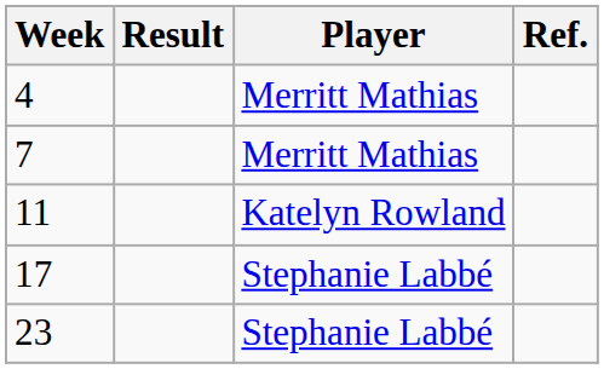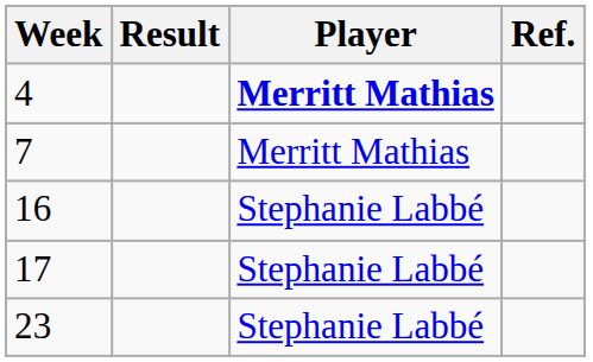4 | Player: normal -> bold
- row: 11 | Katelyn Rowland
+ row: 16 | Stephanie Labbé
